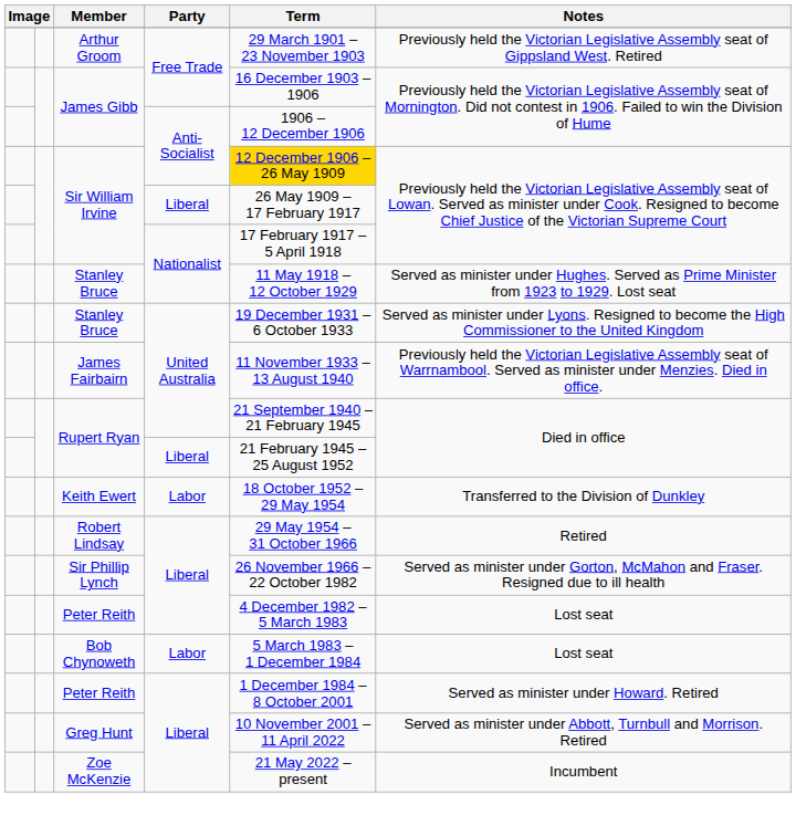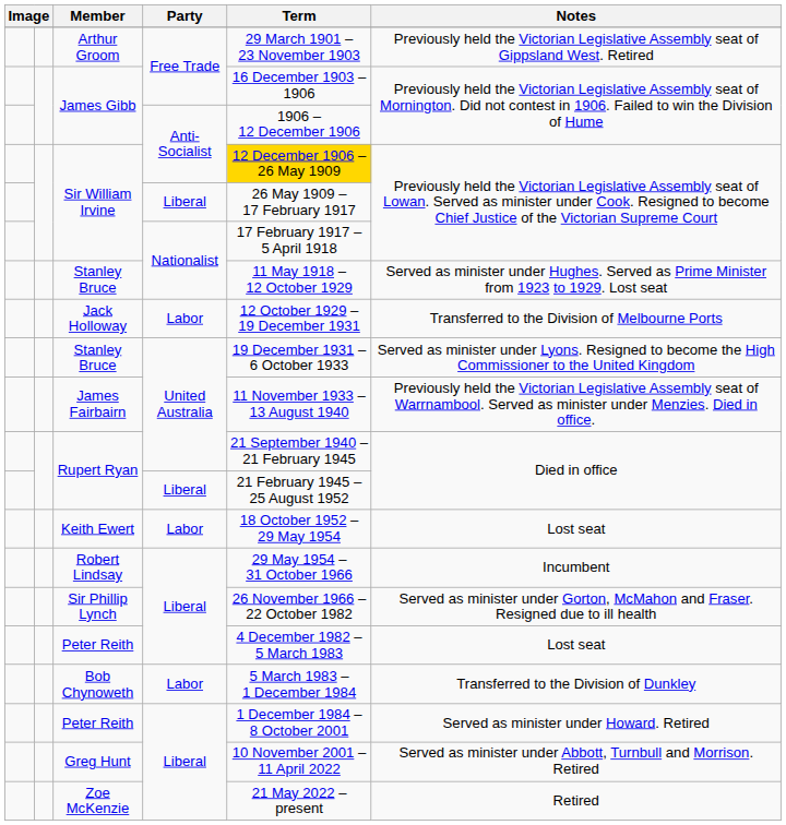+ row: Jack Holloway | Labor | 12 October 1929 – 19 December 1931 | Transferred to the Division of Melbourne Ports
Keith Ewert | Notes: Transferred to the Division of Dunkley -> Lost seat
Robert Lindsay | Notes: Retired -> Incumbent
Bob Chynoweth | Notes: Lost seat -> Transferred to the Division of Dunkley
Zoe McKenzie | Notes: Incumbent -> Retired
